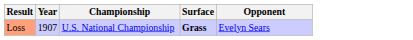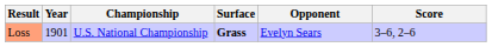+ column: Score | 3–6, 2–6
Loss | Year: 1907 -> 1901
